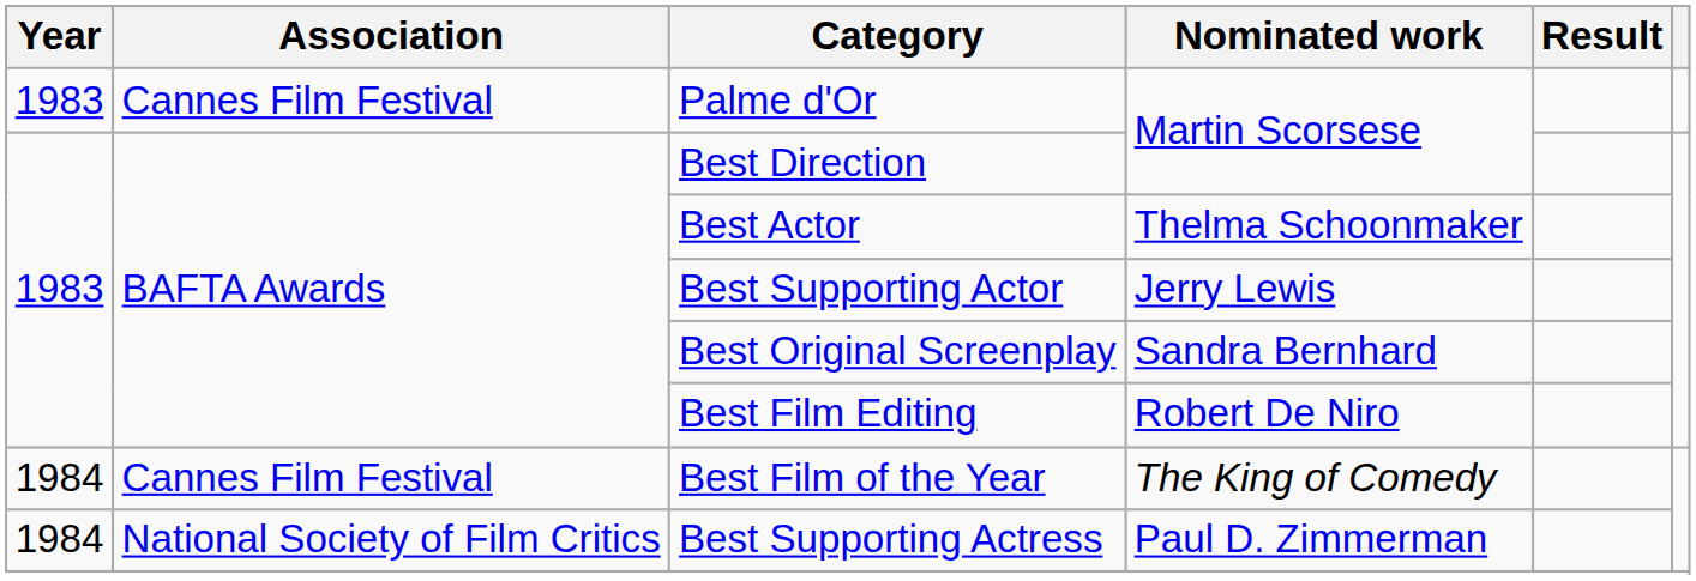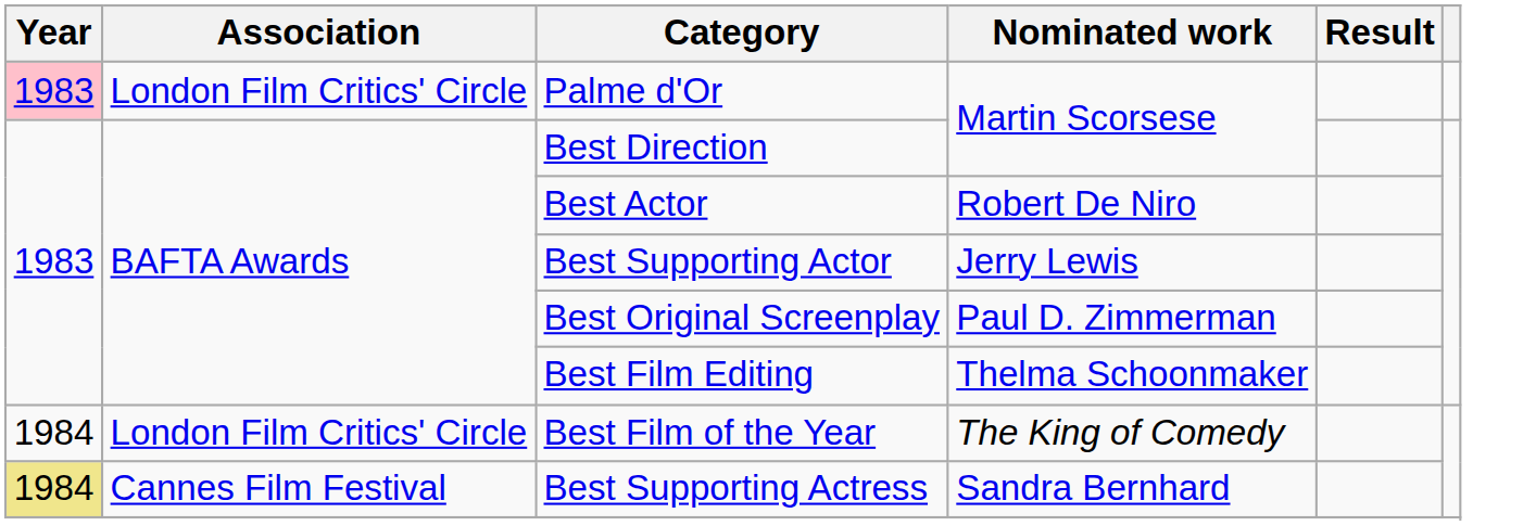Palme d'Or | Year: no background -> pink background
Palme d'Or | Association: Cannes Film Festival -> London Film Critics' Circle
Best Actor | Nominated work: Thelma Schoonmaker -> Robert De Niro
Best Original Screenplay | Nominated work: Sandra Bernhard -> Paul D. Zimmerman
Best Film Editing | Nominated work: Robert De Niro -> Thelma Schoonmaker
Best Film of the Year | Association: Cannes Film Festival -> London Film Critics' Circle
Best Supporting Actress | Year: no background -> khaki background
Best Supporting Actress | Association: National Society of Film Critics -> Cannes Film Festival
Best Supporting Actress | Nominated work: Paul D. Zimmerman -> Sandra Bernhard
